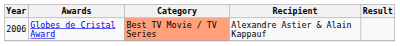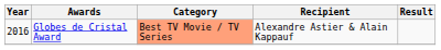Globes de Cristal Award | Year: 2006 -> 2016
